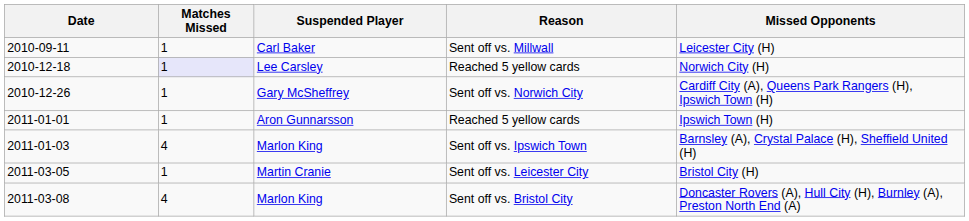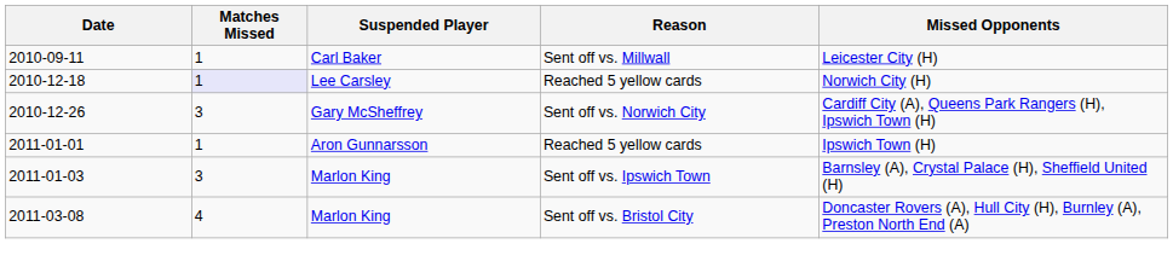2010-12-26 | Matches Missed: 1 -> 3
2011-01-03 | Matches Missed: 4 -> 3
- row: 2011-03-05 | 1 | Martin Cranie | Sent off vs. Leicester City | Bristol City (H)
